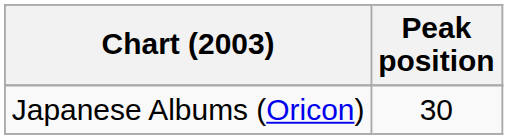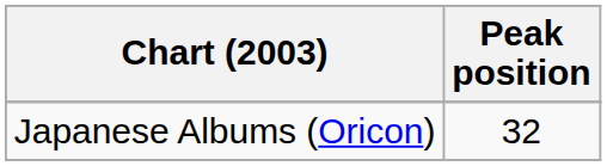Japanese Albums (Oricon) | Peak position: 30 -> 32
